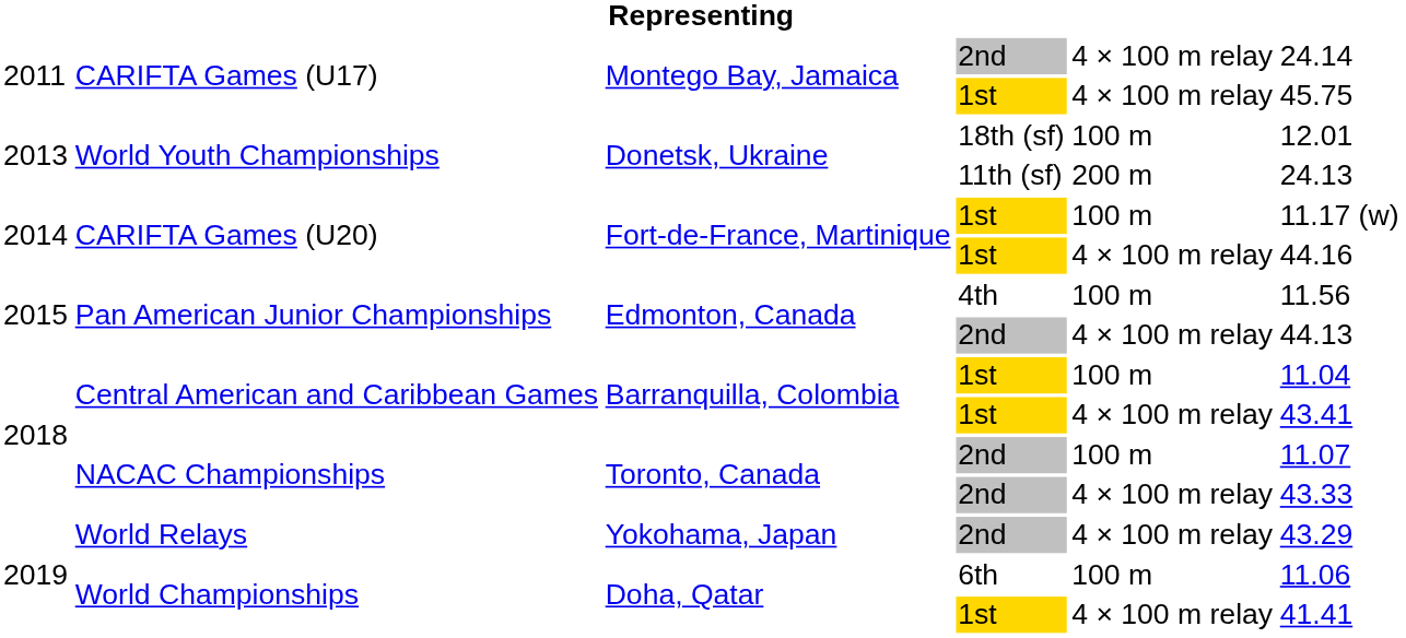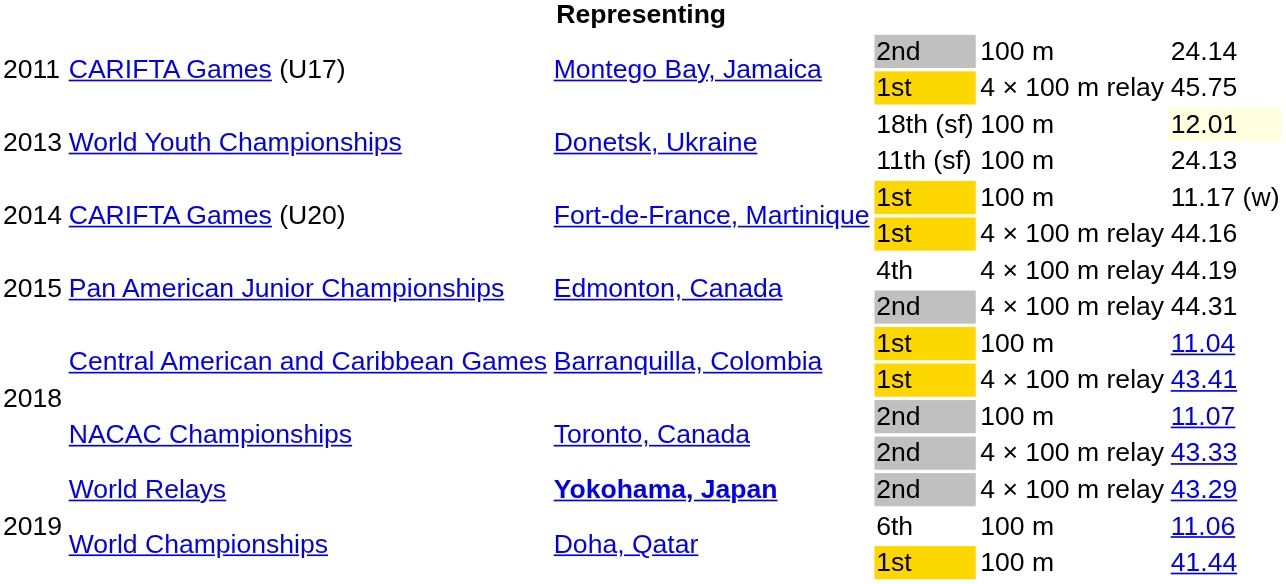CARIFTA Games (U17) / 2nd | column 5: 4 × 100 m relay -> 100 m
World Youth Championships / 18th (sf) | column 6: no background -> lightyellow background
World Youth Championships / 11th (sf) | column 5: 200 m -> 100 m
Pan American Junior Championships / 4th | column 5: 100 m -> 4 × 100 m relay
Pan American Junior Championships / 4th | column 6: 11.56 -> 44.19
Pan American Junior Championships / 2nd | column 6: 44.13 -> 44.31
World Relays | column 3: normal -> bold
World Championships / 1st | column 5: 4 × 100 m relay -> 100 m
World Championships / 1st | column 6: 41.41 -> 41.44
